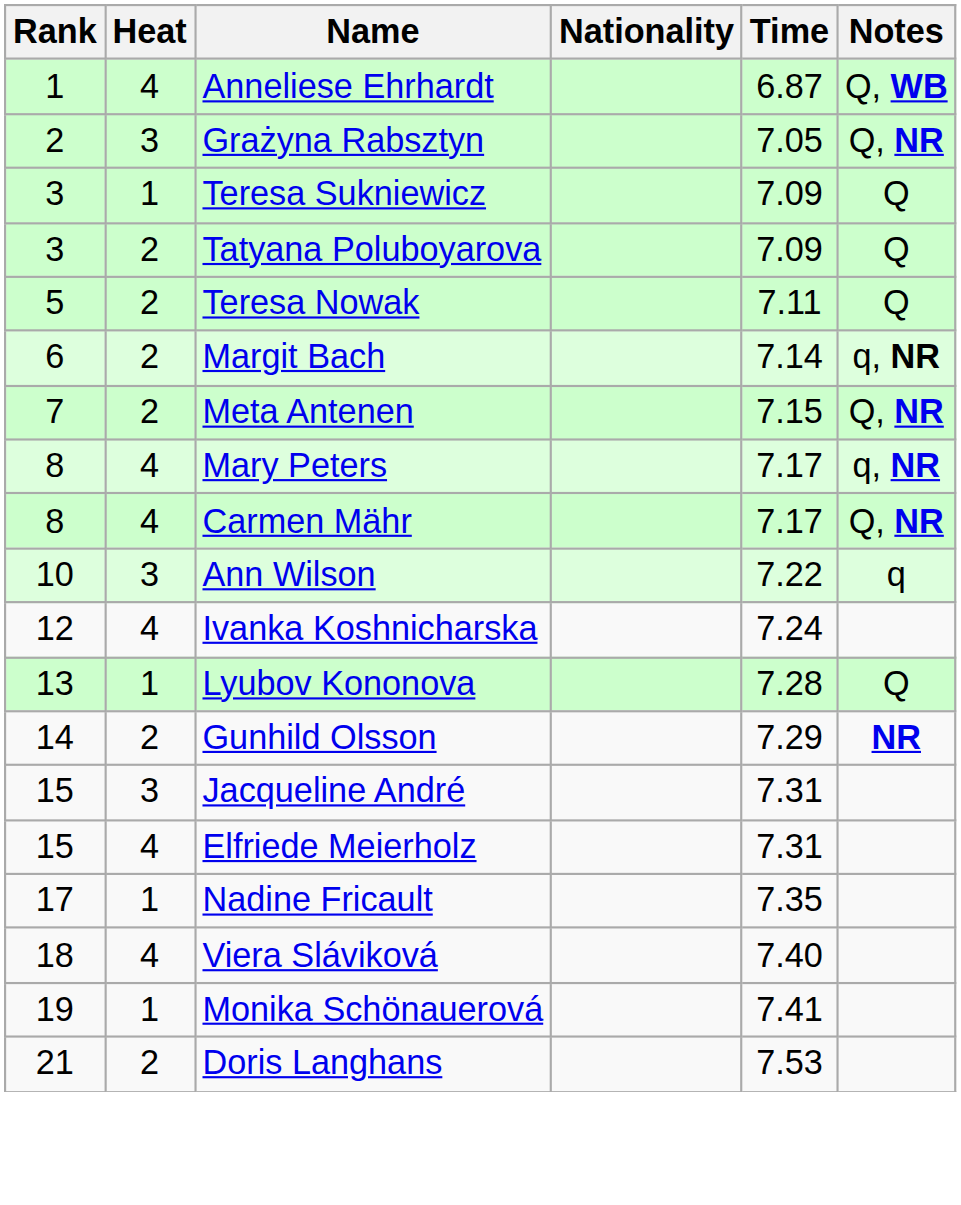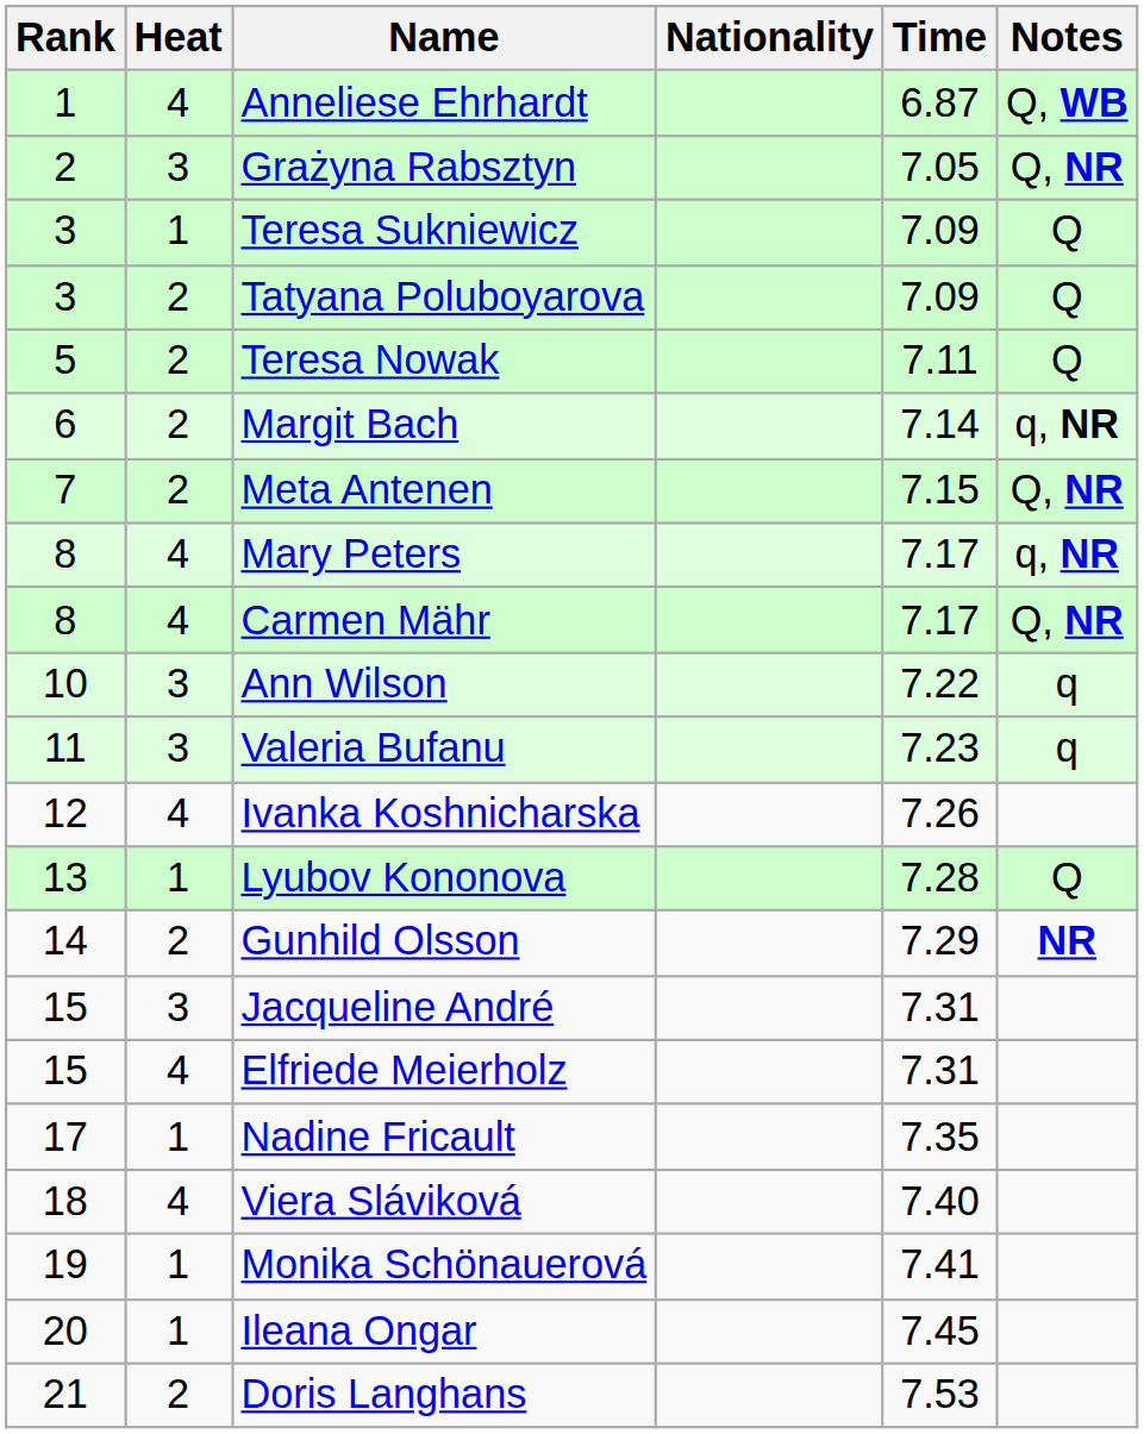+ row: 11 | 3 | Valeria Bufanu | 7.23 | q
Ivanka Koshnicharska | Time: 7.24 -> 7.26
+ row: 20 | 1 | Ileana Ongar | 7.45
